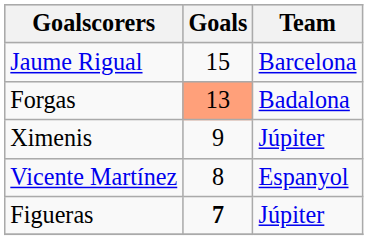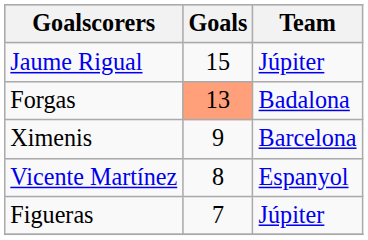Jaume Rigual | Team: Barcelona -> Júpiter
Ximenis | Team: Júpiter -> Barcelona
Figueras | Goals: bold -> normal
